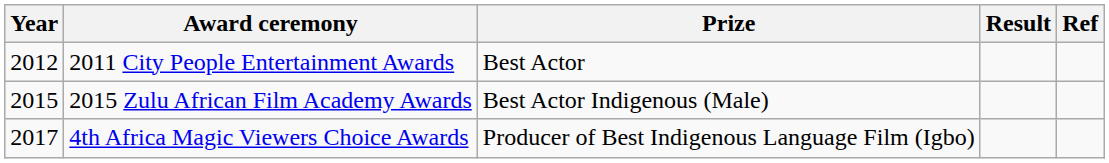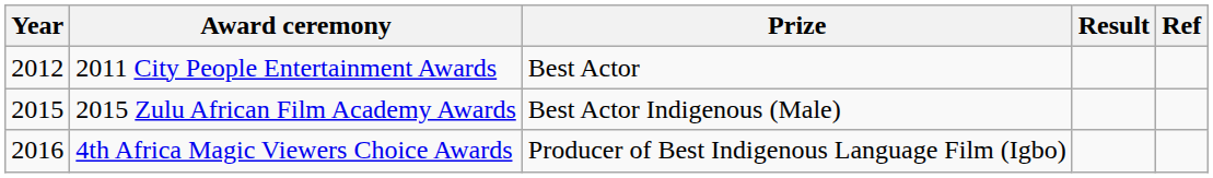4th Africa Magic Viewers Choice Awards | Year: 2017 -> 2016
